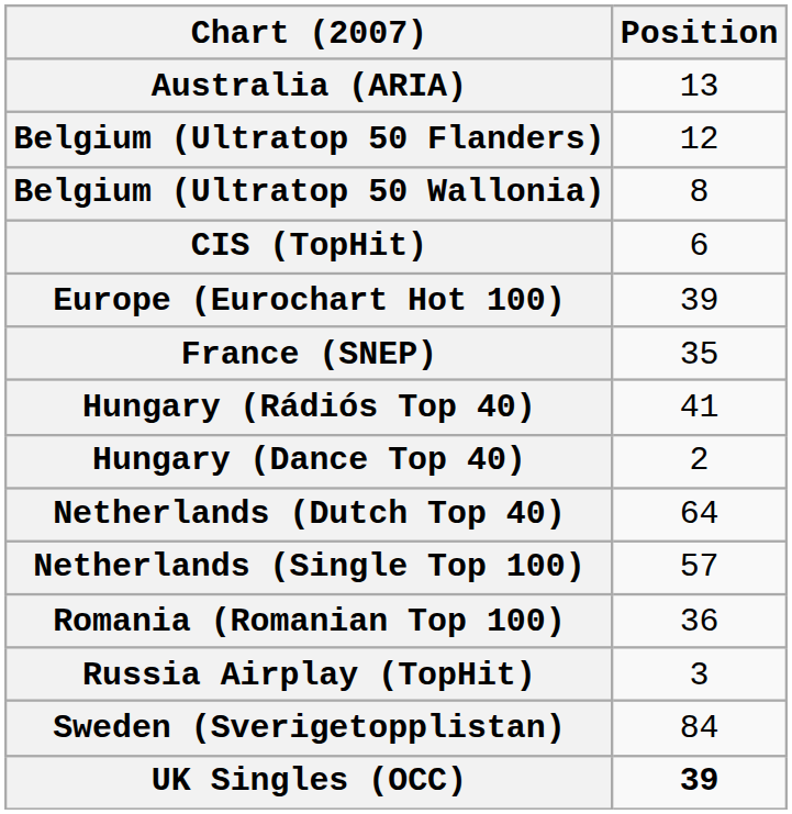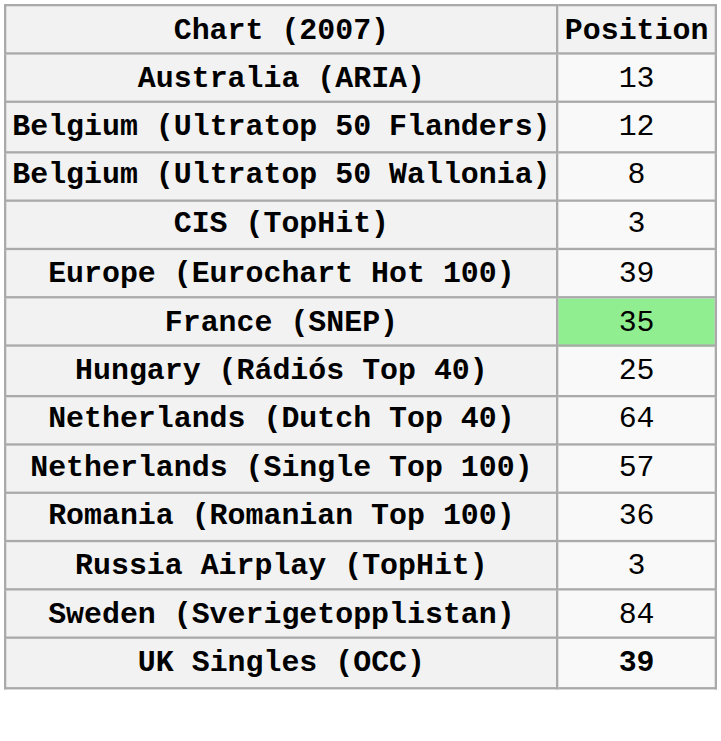CIS (TopHit) | Position: 6 -> 3
France (SNEP) | Position: no background -> lightgreen background
Hungary (Rádiós Top 40) | Position: 41 -> 25
- row: Hungary (Dance Top 40) | 2
